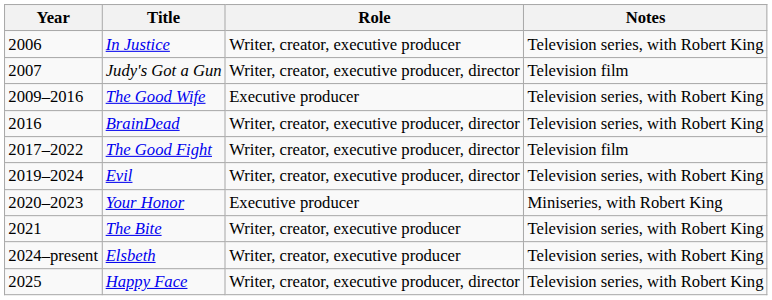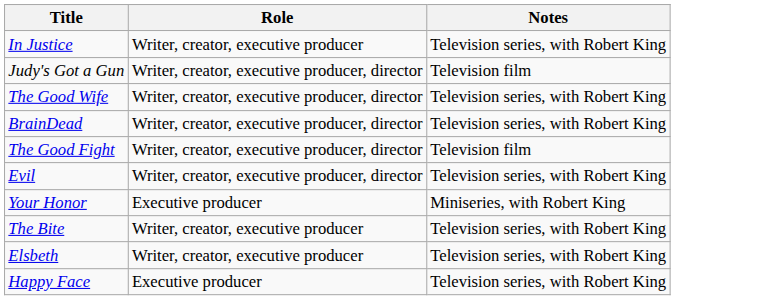- column: Year | 2006 | 2007 | 2009–2016 | 2016 | 2017–2022 | 2019–2024 | 2020–2023 | 2021 | 2024–present | 2025
The Good Wife | Role: Executive producer -> Writer, creator, executive producer, director
Happy Face | Role: Writer, creator, executive producer, director -> Executive producer
